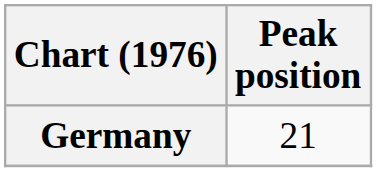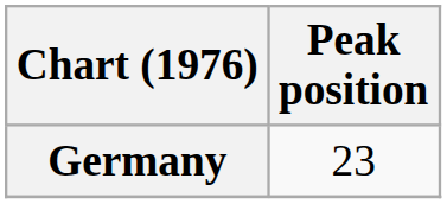Germany | Peak position: 21 -> 23
